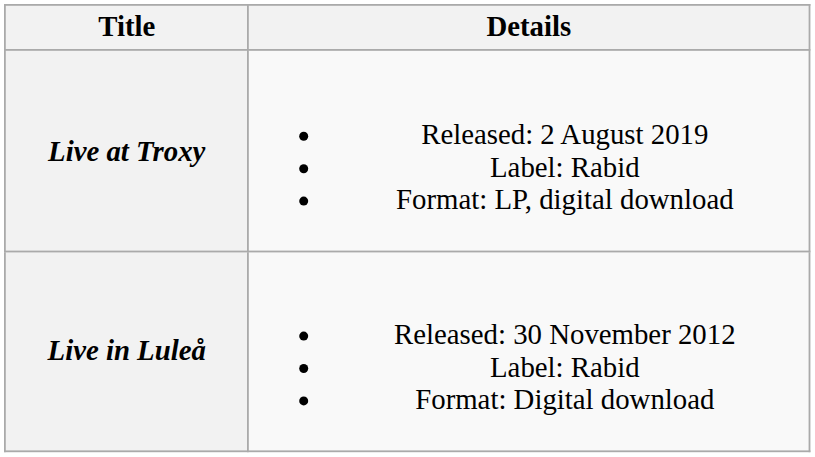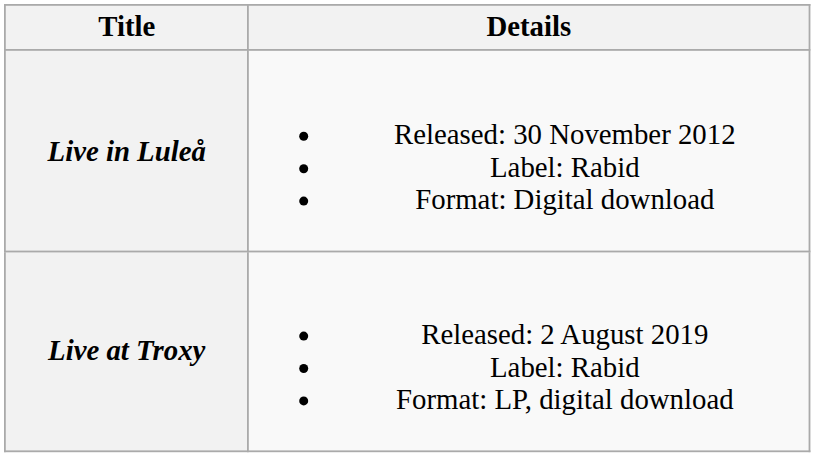rows swapped: Live in Luleå <-> Live at Troxy
